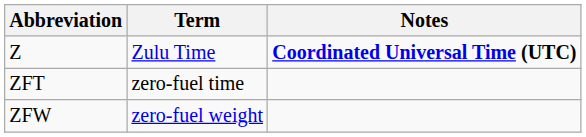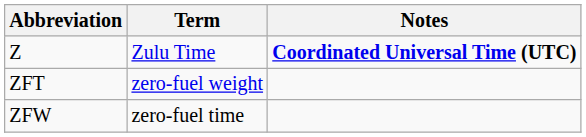ZFT | Term: zero-fuel time -> zero-fuel weight
ZFW | Term: zero-fuel weight -> zero-fuel time
